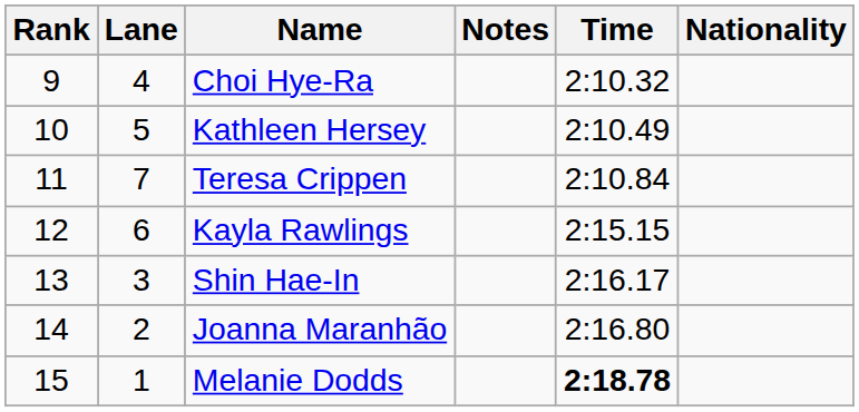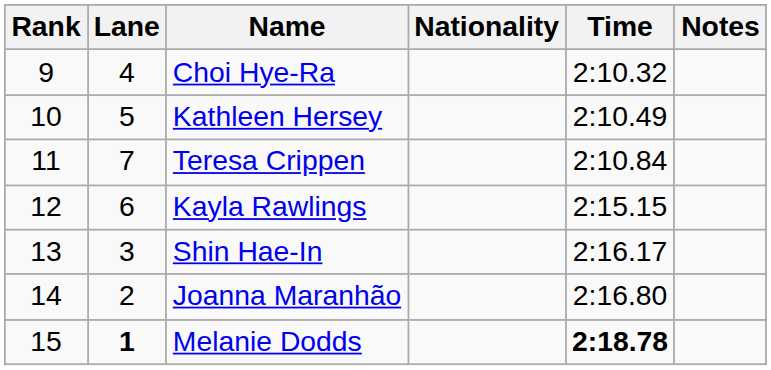columns swapped: Nationality <-> Notes
Melanie Dodds | Lane: normal -> bold
